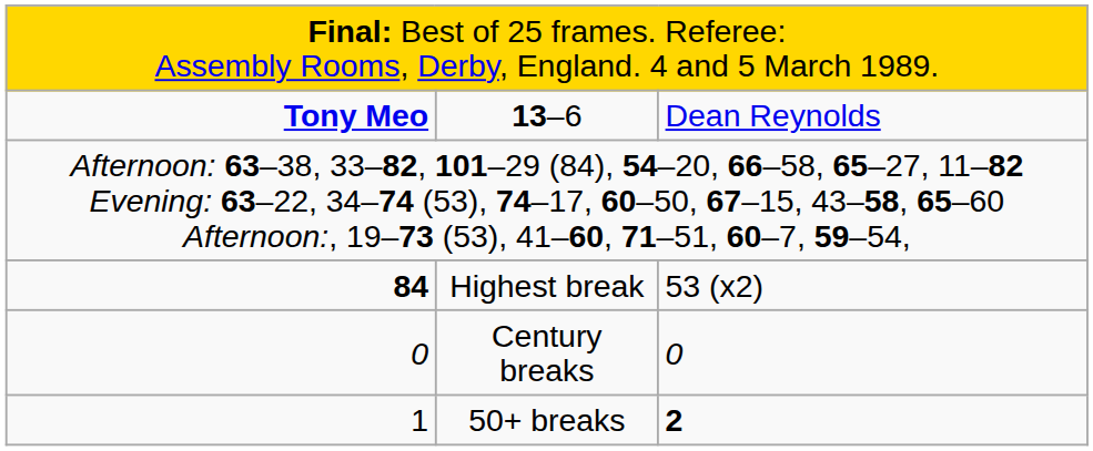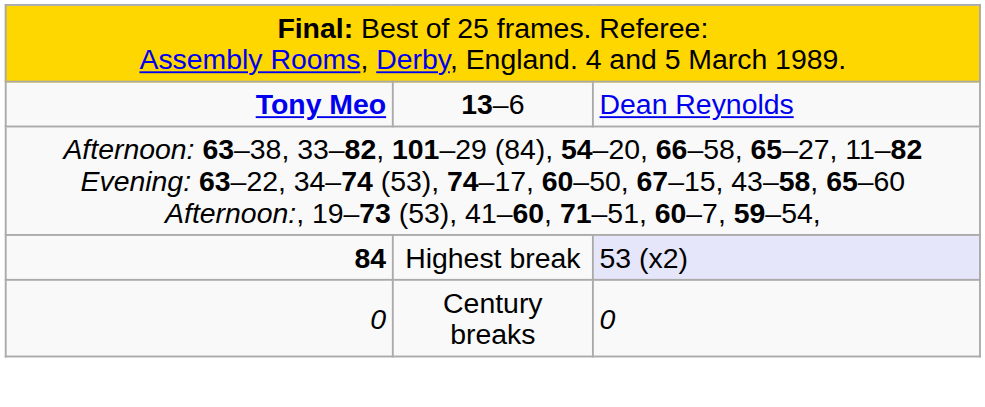Highest break | column 3: no background -> lavender background
- row: 1 | 50+ breaks | 2
